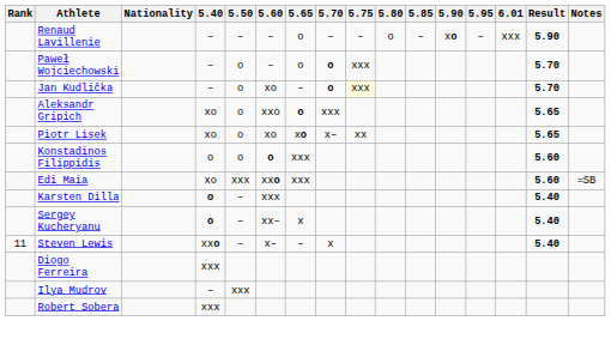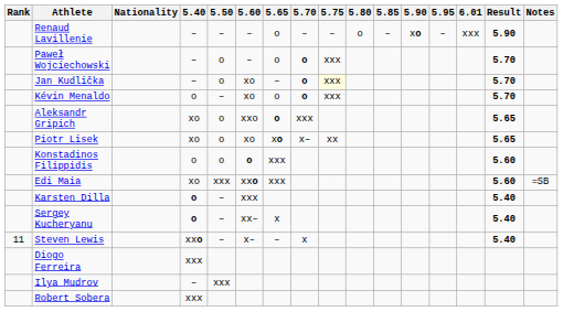+ row: Kévin Menaldo | o | – | xo | o | o | xxx | 5.70
